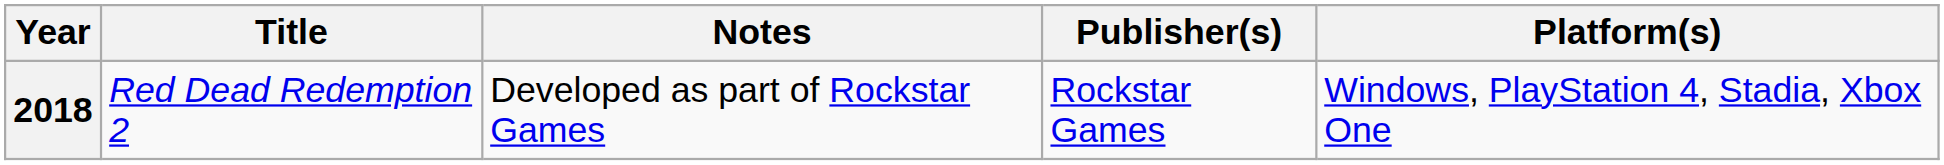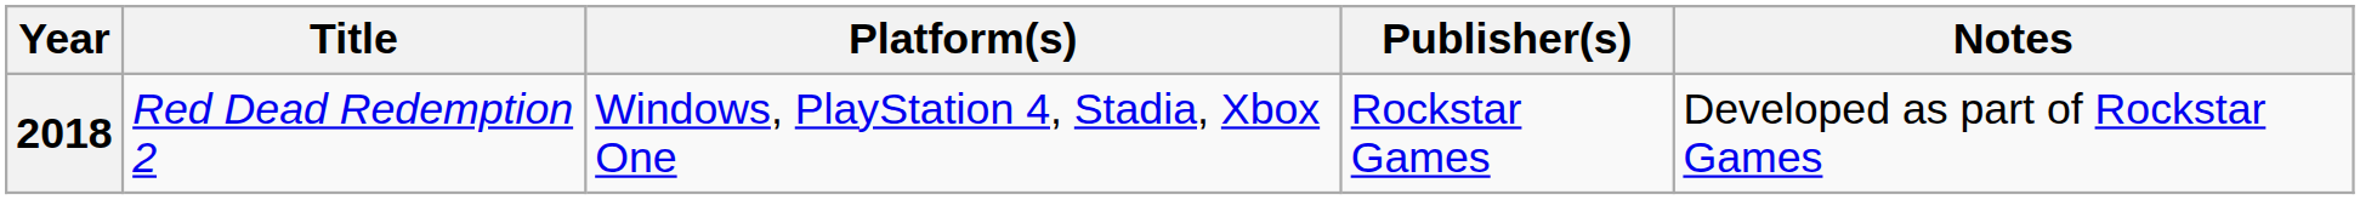columns swapped: Platform(s) <-> Notes
